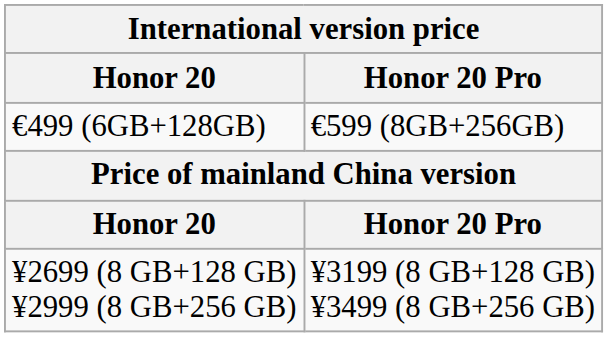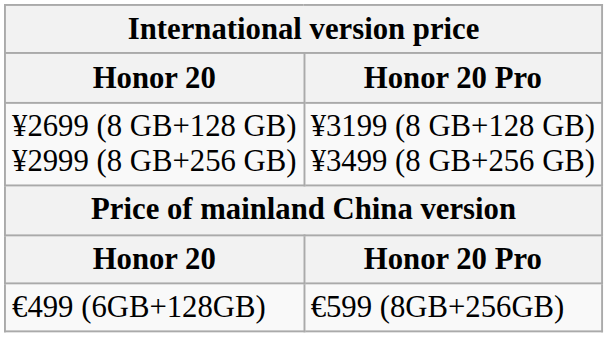rows swapped: €499 (6GB+128GB) <-> ¥2699 (8 GB+128 GB) ¥2999 (8 GB+256 GB)
